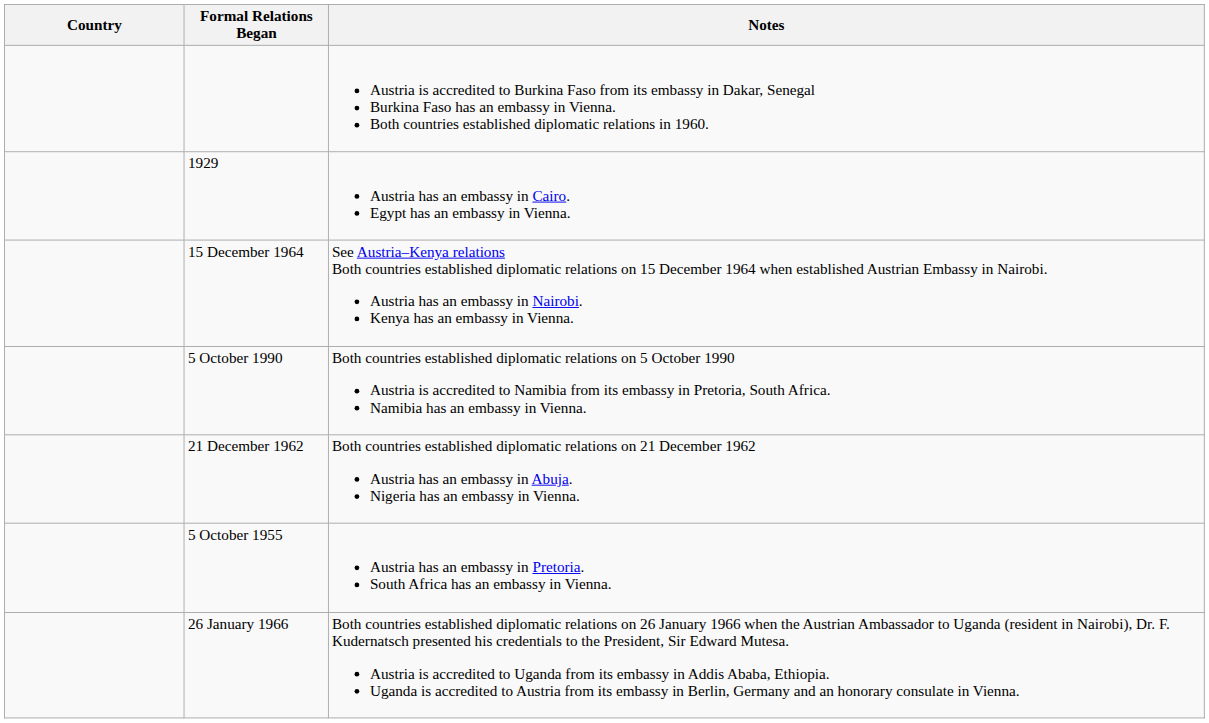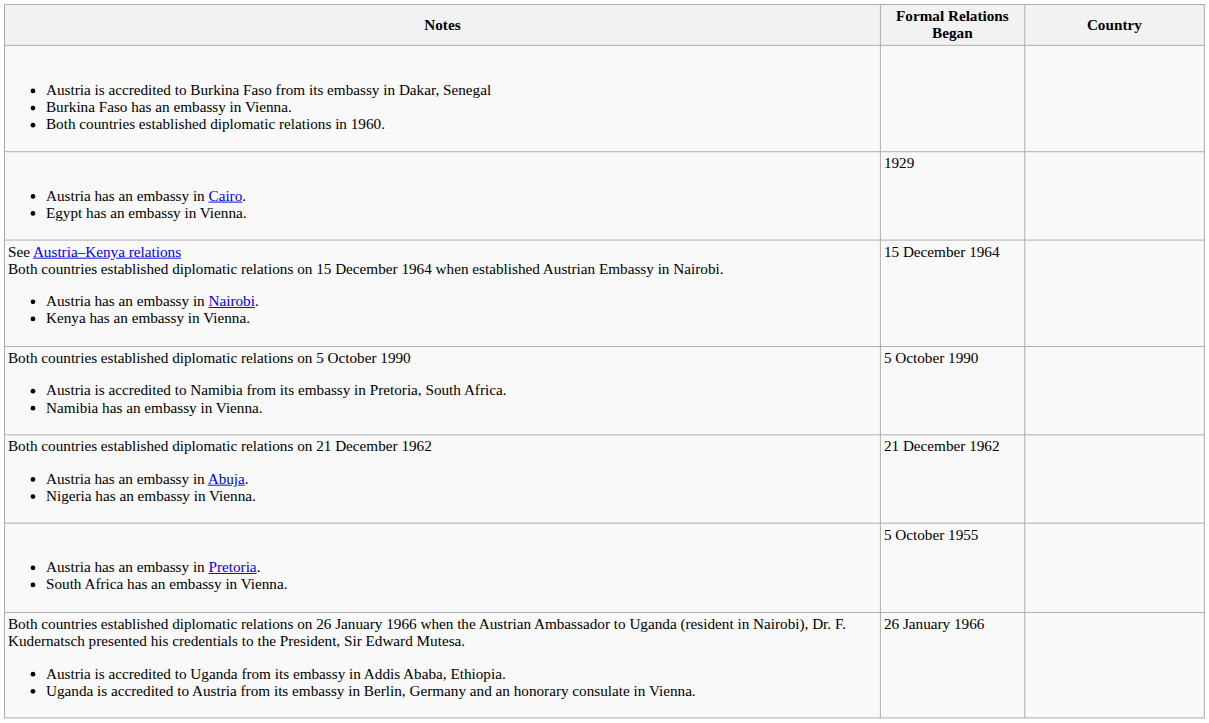columns swapped: Country <-> Notes
